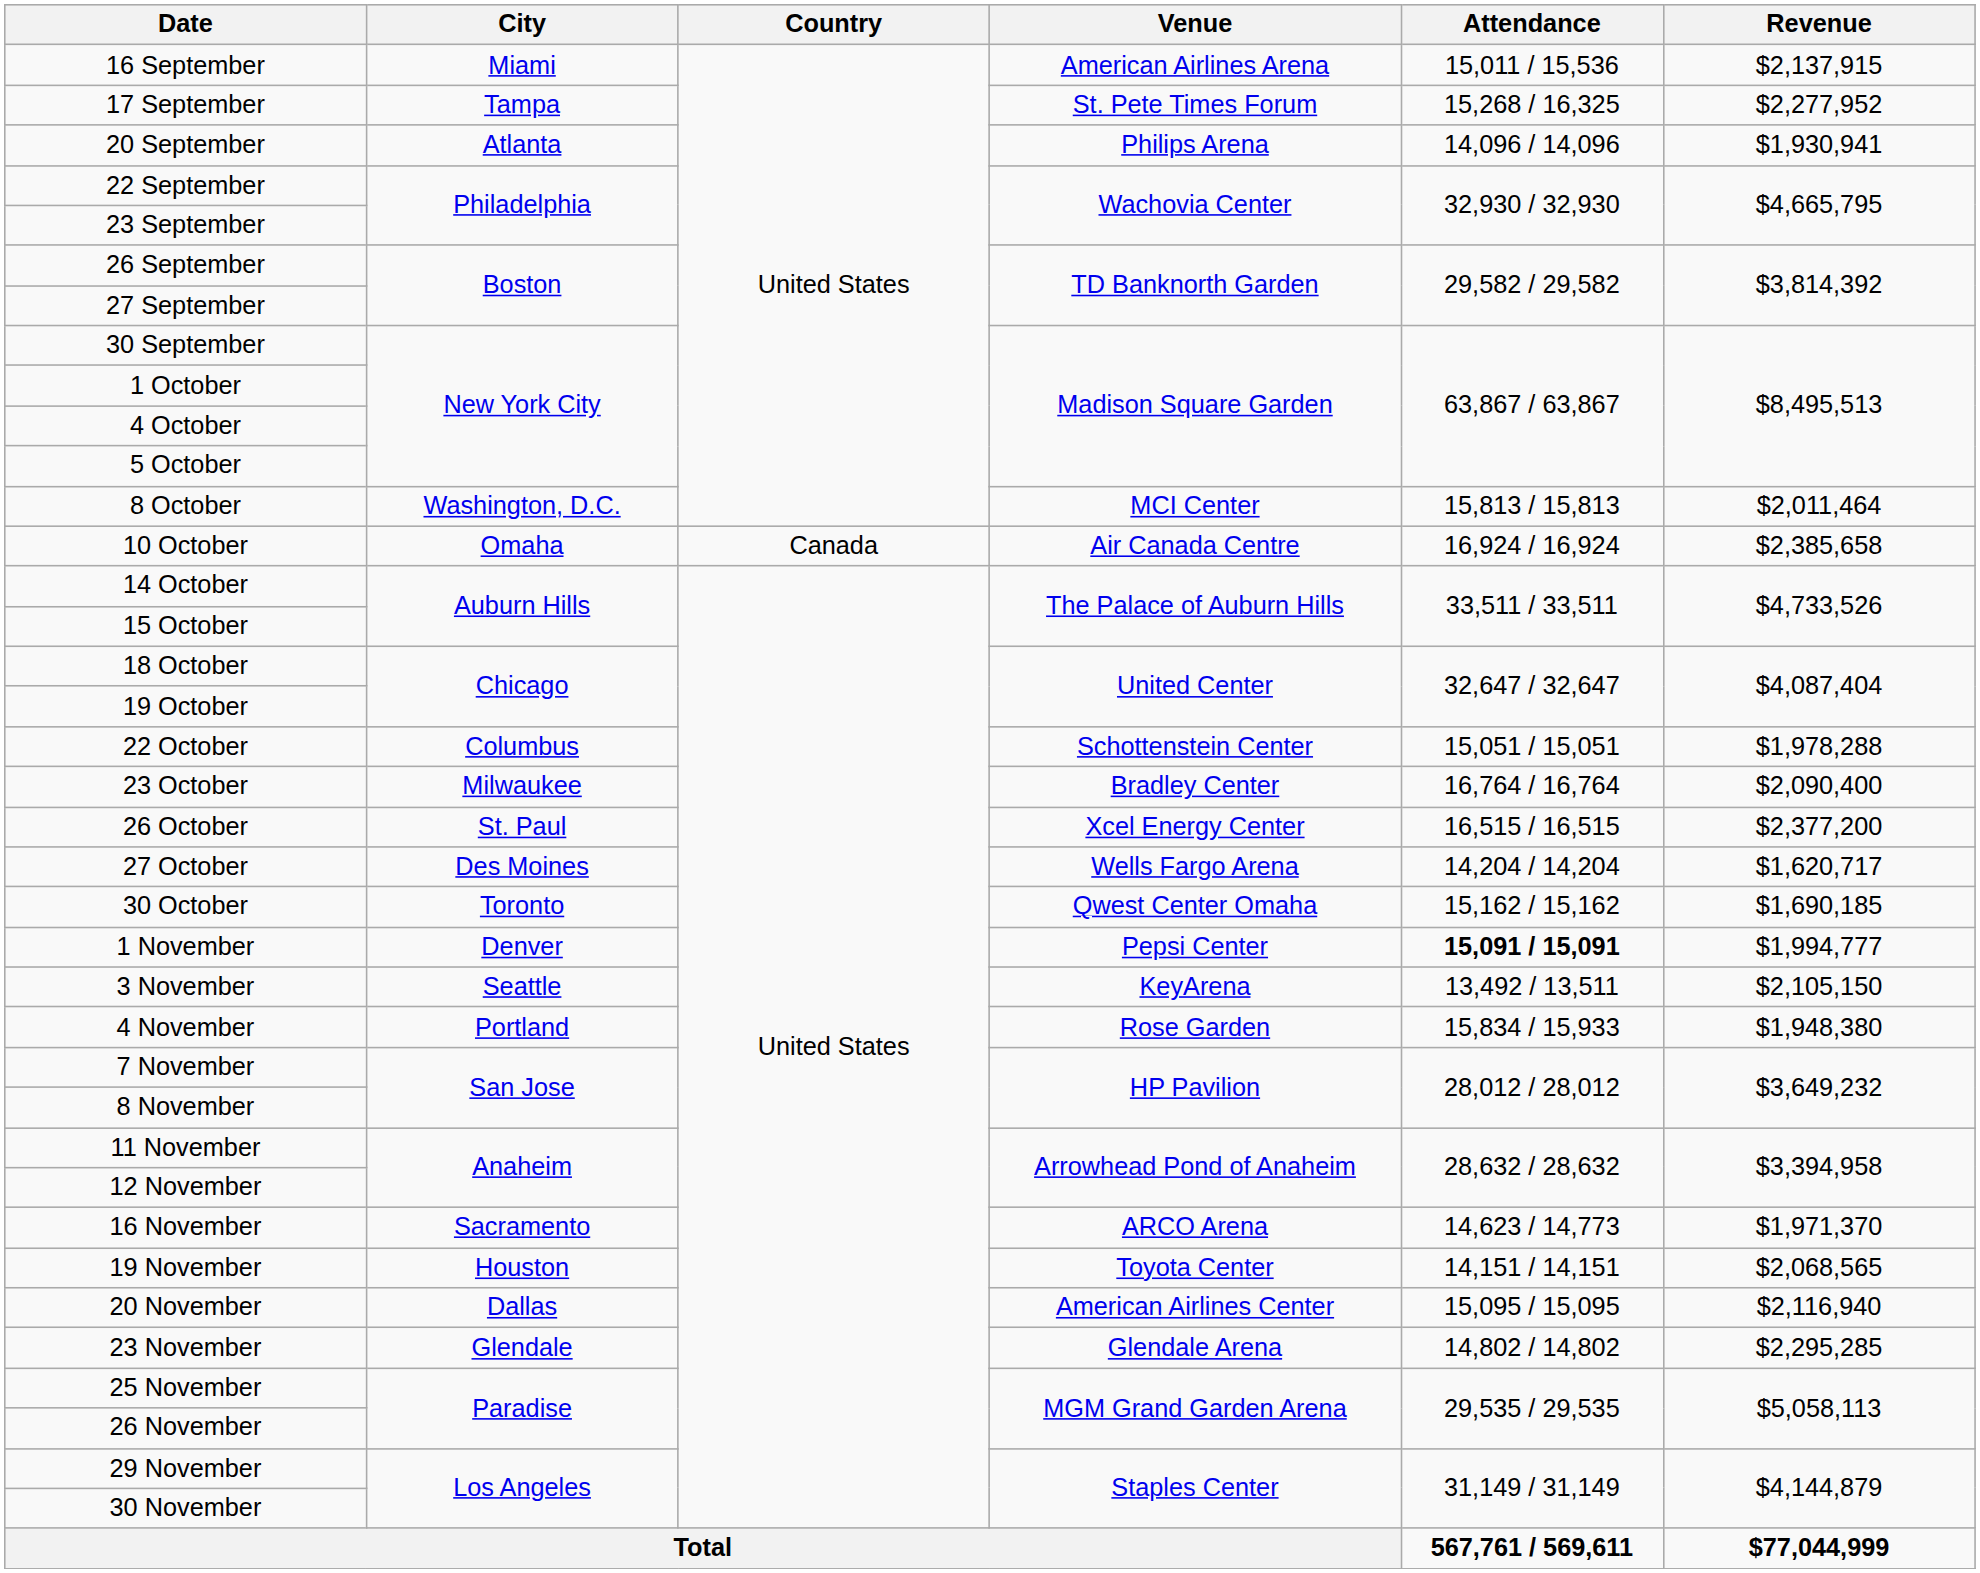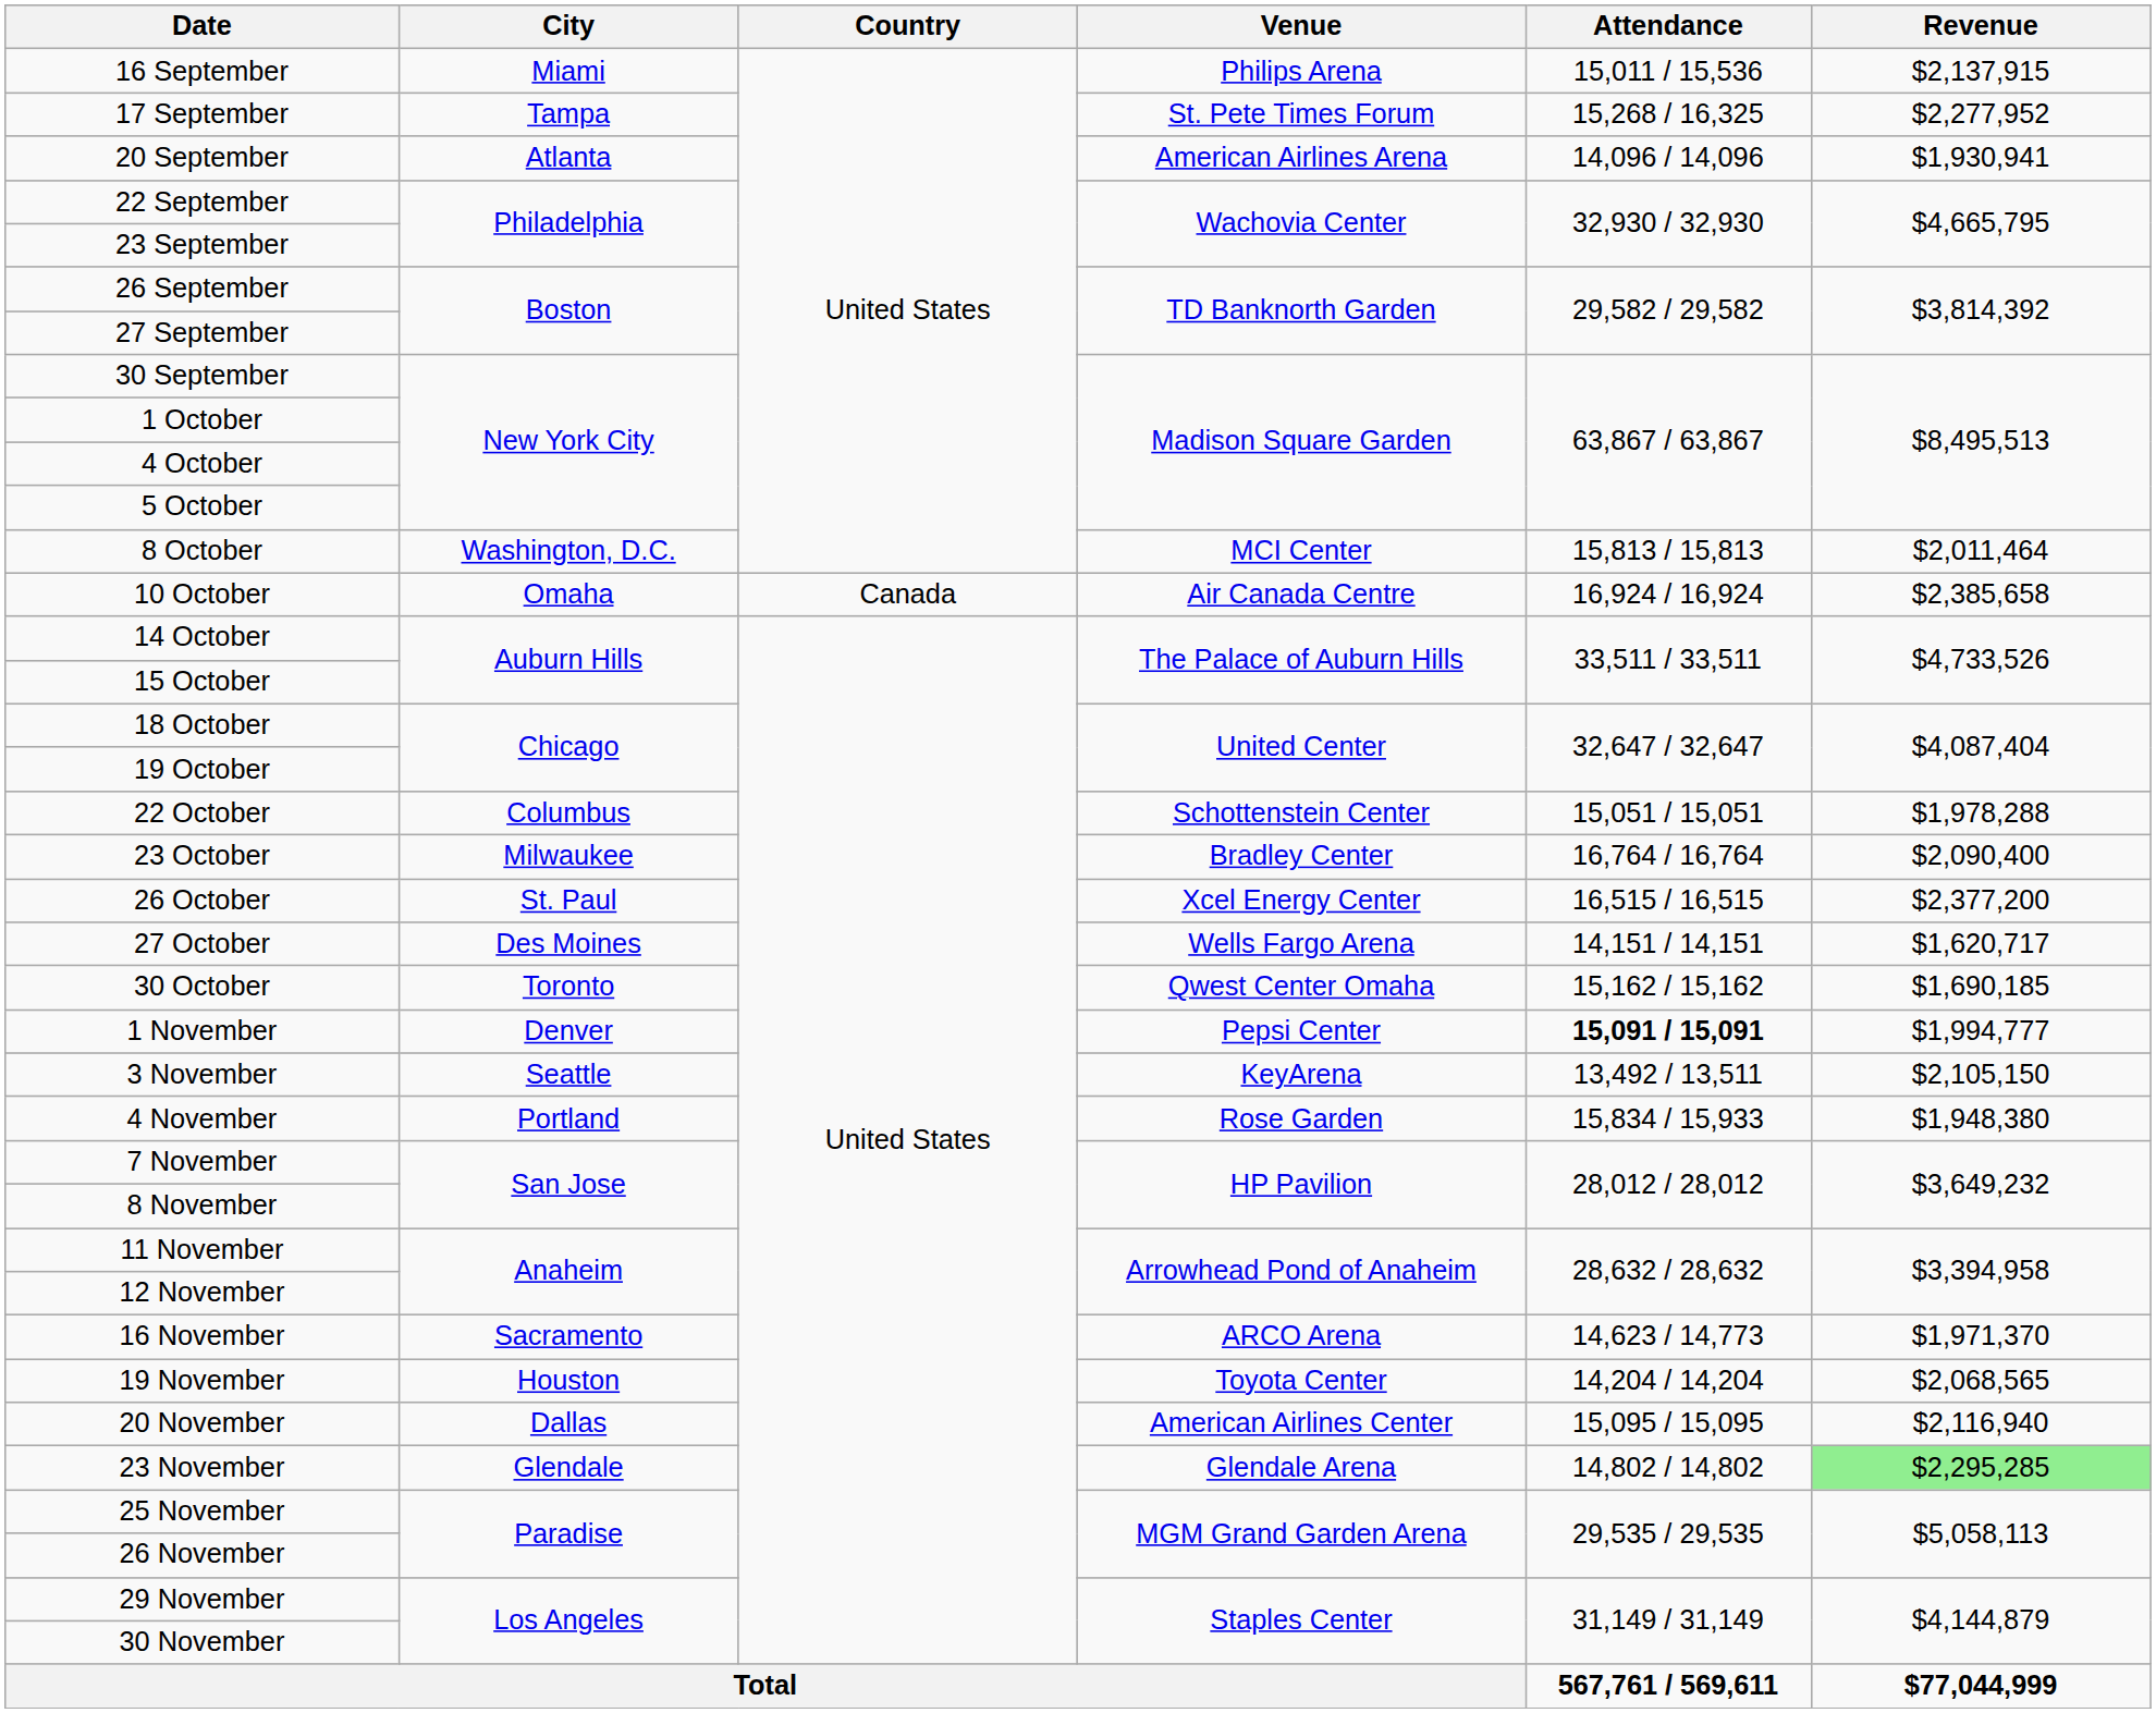16 September | Venue: American Airlines Arena -> Philips Arena
20 September | Venue: Philips Arena -> American Airlines Arena
27 October | Attendance: 14,204 / 14,204 -> 14,151 / 14,151
19 November | Attendance: 14,151 / 14,151 -> 14,204 / 14,204
23 November | Revenue: no background -> lightgreen background
